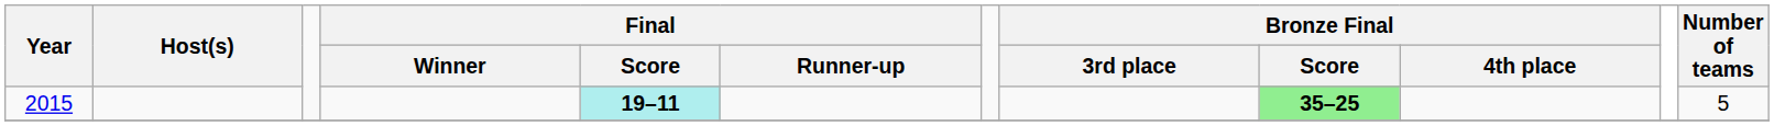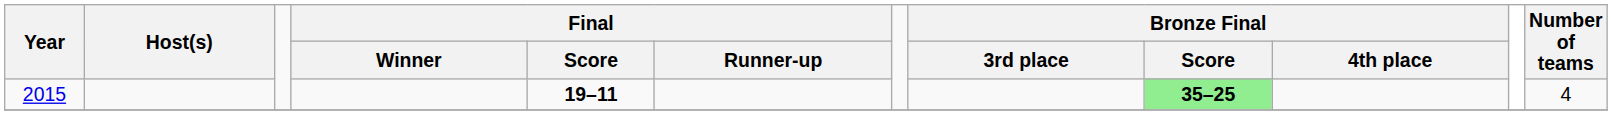2015 | Final / Score: paleturquoise background -> no background
2015 | Number of teams: 5 -> 4
